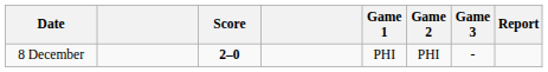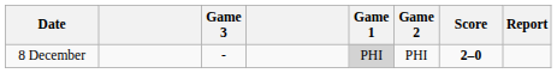columns swapped: Score <-> Game 3
8 December | Game 1: no background -> lightgrey background
